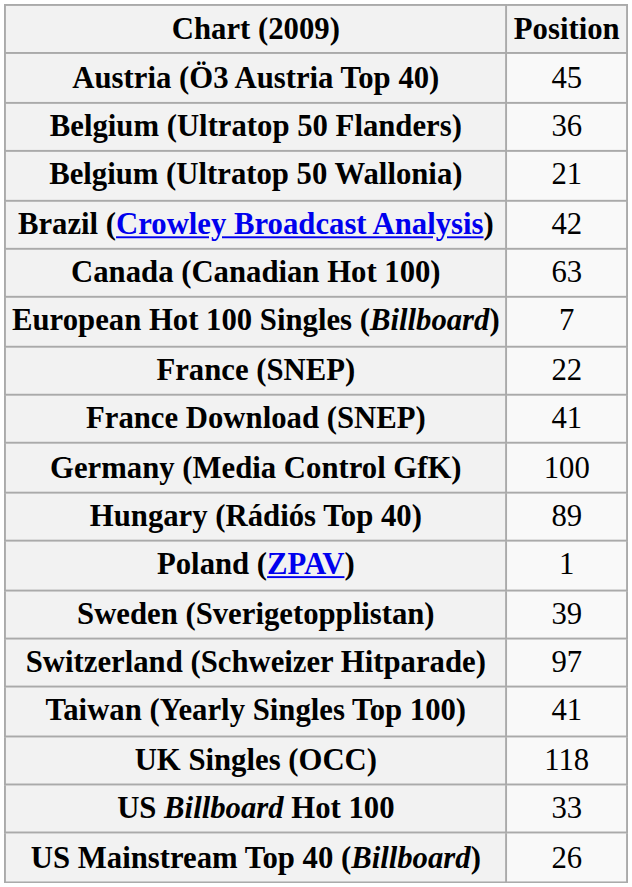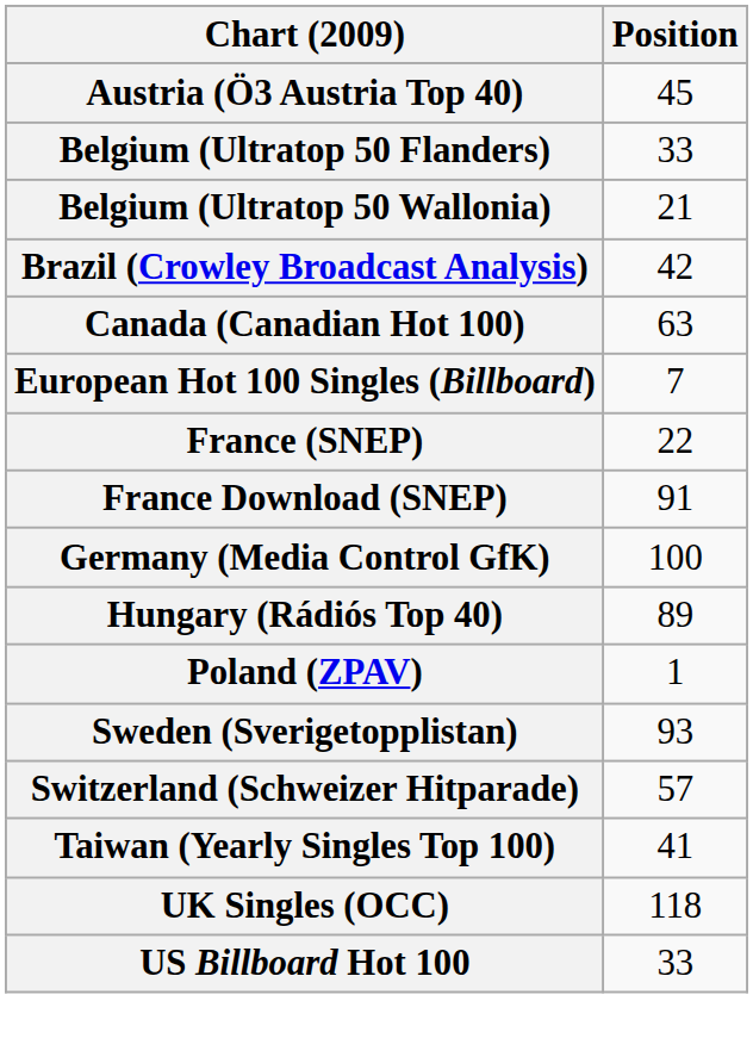Belgium (Ultratop 50 Flanders) | Position: 36 -> 33
France Download (SNEP) | Position: 41 -> 91
Sweden (Sverigetopplistan) | Position: 39 -> 93
Switzerland (Schweizer Hitparade) | Position: 97 -> 57
- row: US Mainstream Top 40 (Billboard) | 26
